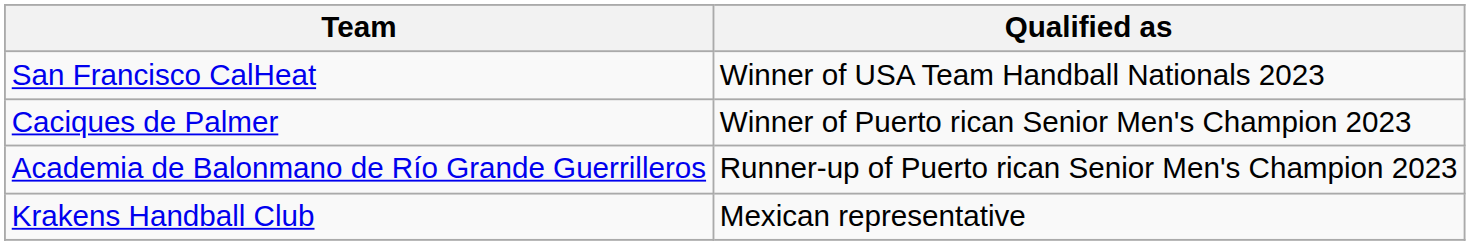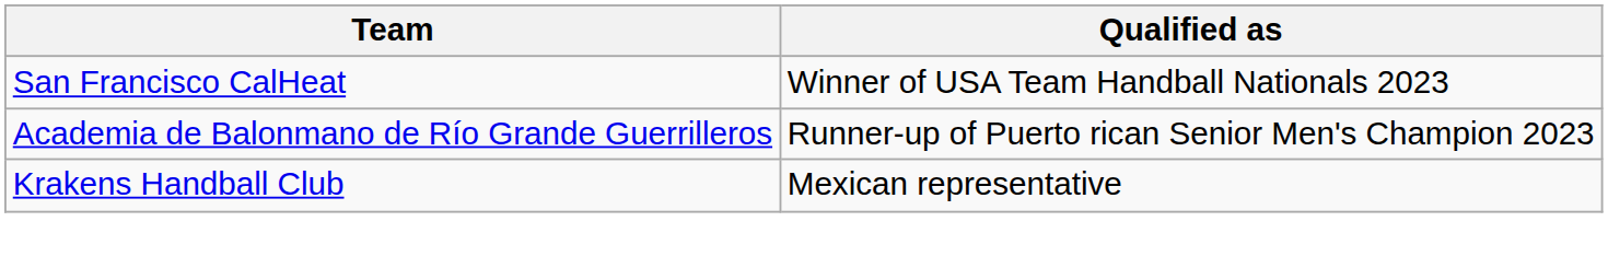- row: Caciques de Palmer | Winner of Puerto rican Senior Men's Champion 2023
